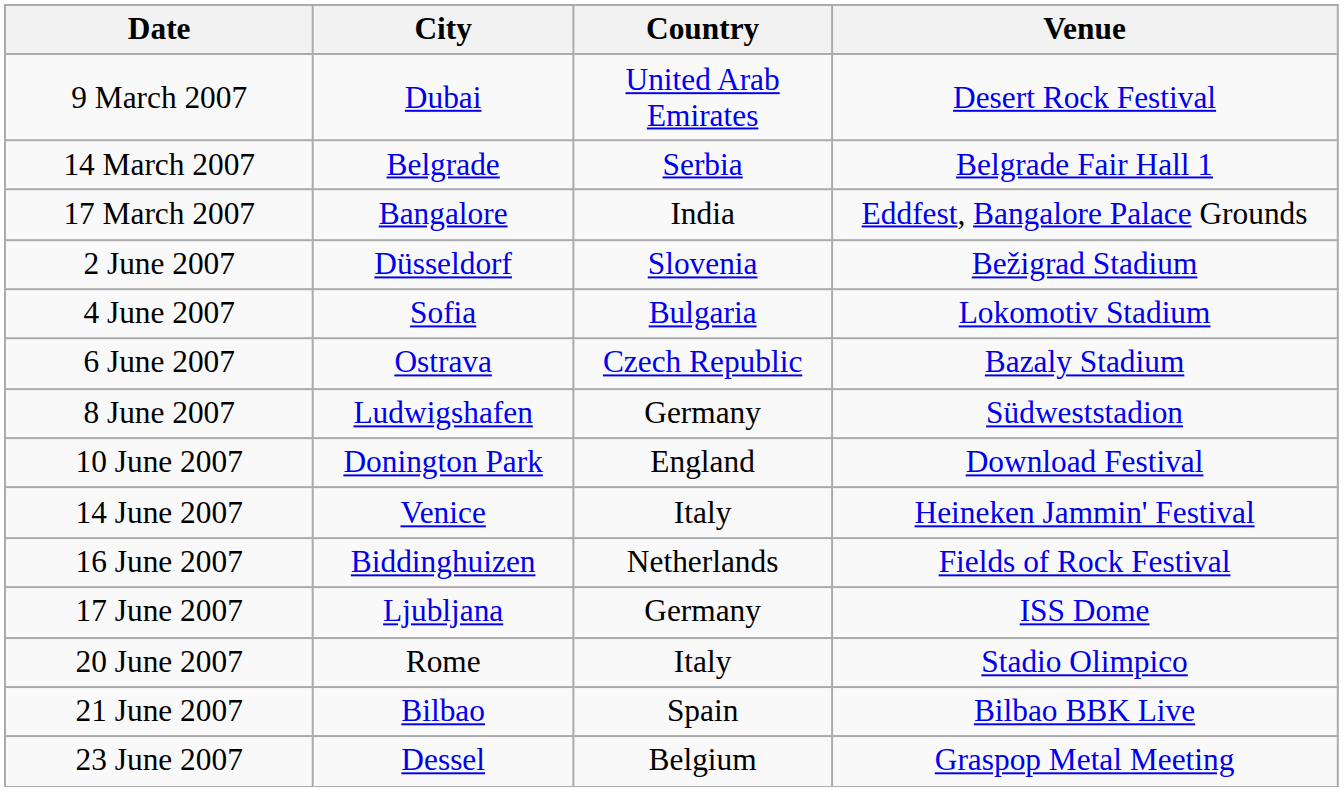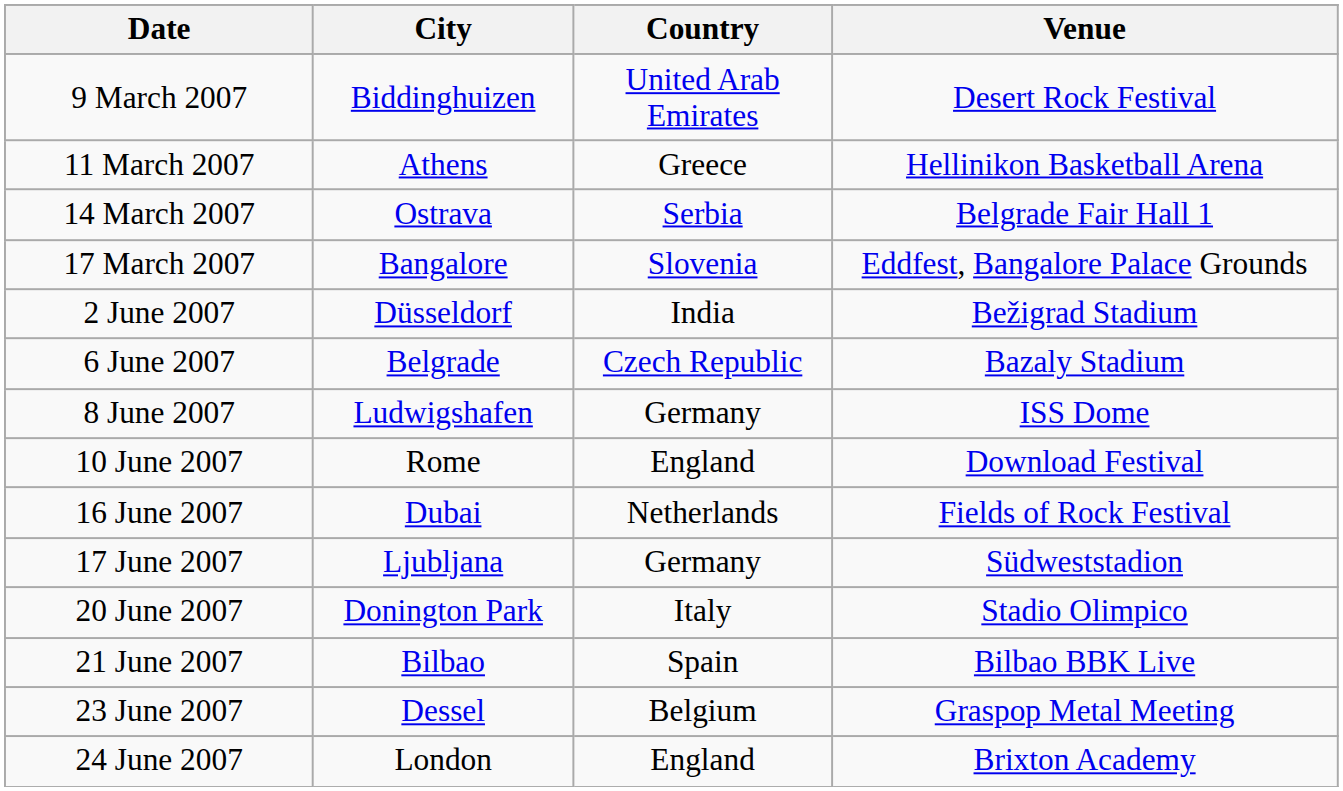9 March 2007 | City: Dubai -> Biddinghuizen
+ row: 11 March 2007 | Athens | Greece | Hellinikon Basketball Arena
14 March 2007 | City: Belgrade -> Ostrava
17 March 2007 | Country: India -> Slovenia
2 June 2007 | Country: Slovenia -> India
- row: 4 June 2007 | Sofia | Bulgaria | Lokomotiv Stadium
6 June 2007 | City: Ostrava -> Belgrade
8 June 2007 | Venue: Südweststadion -> ISS Dome
10 June 2007 | City: Donington Park -> Rome
- row: 14 June 2007 | Venice | Italy | Heineken Jammin' Festival
16 June 2007 | City: Biddinghuizen -> Dubai
17 June 2007 | Venue: ISS Dome -> Südweststadion
20 June 2007 | City: Rome -> Donington Park
+ row: 24 June 2007 | London | England | Brixton Academy
